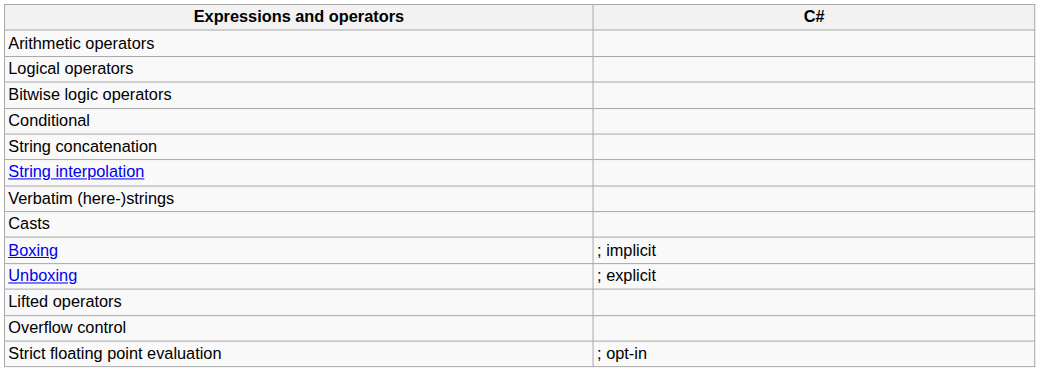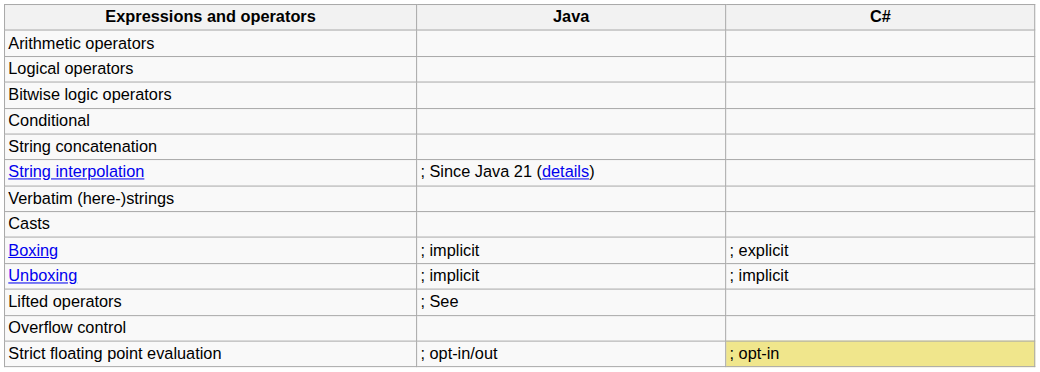+ column: Java | ; Since Java 21 (details) | ; implicit | ; implicit | ; See | ; opt-in/out
Boxing | C#: ; implicit -> ; explicit
Unboxing | C#: ; explicit -> ; implicit
Strict floating point evaluation | C#: no background -> khaki background
